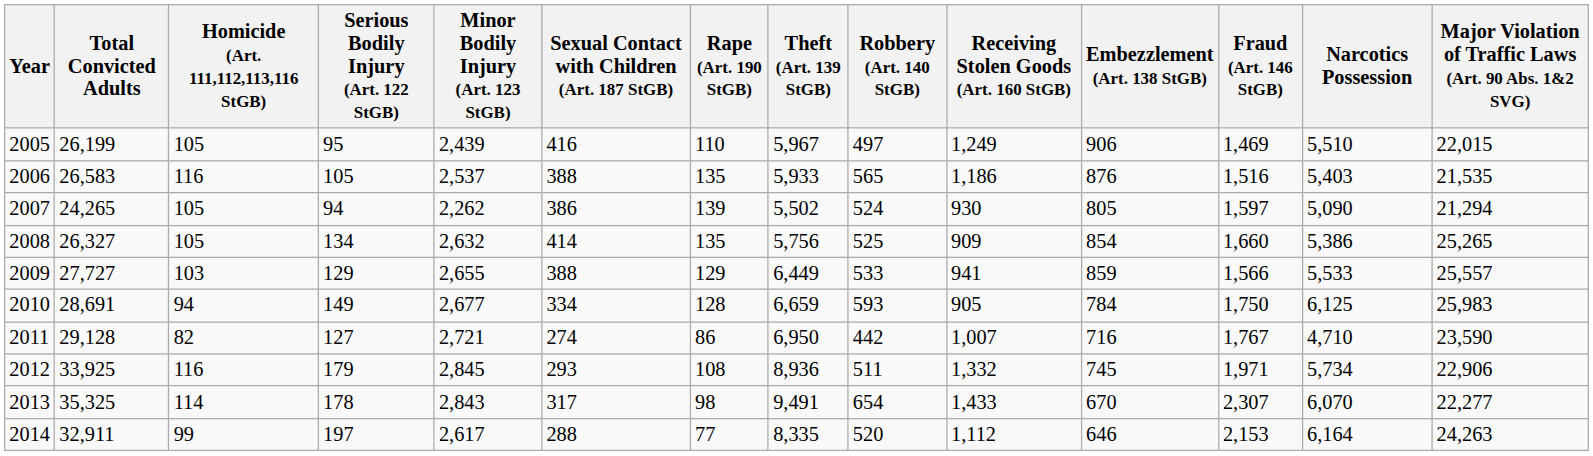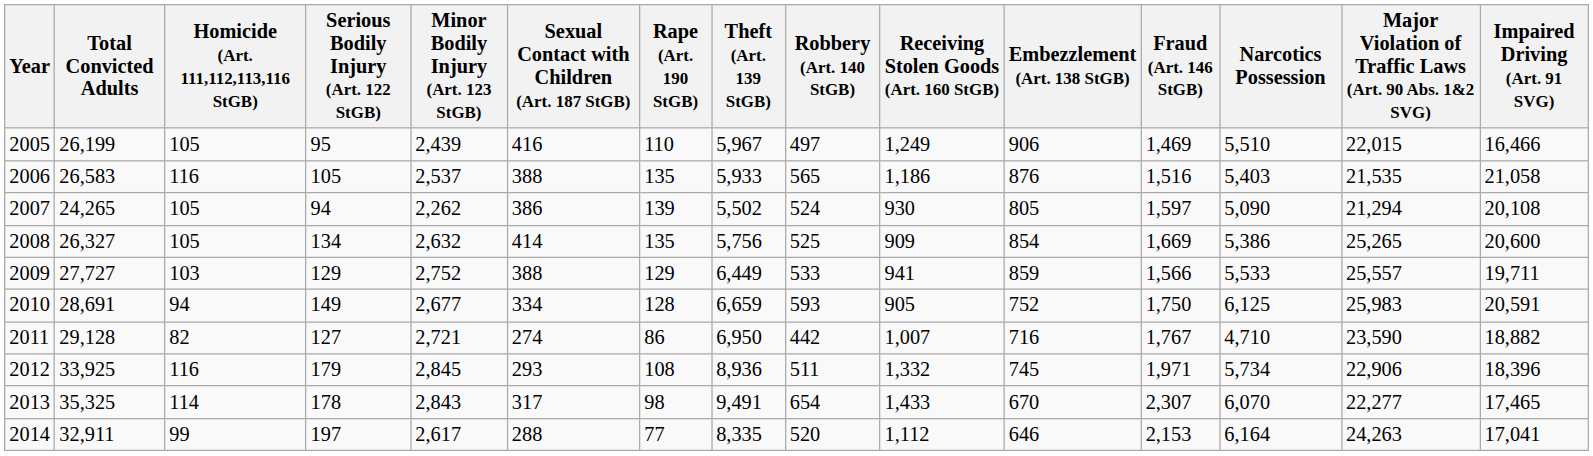+ column: Impaired Driving (Art. 91 SVG) | 16,466 | 21,058 | 20,108 | 20,600 | 19,711 | 20,591 | 18,882 | 18,396 | 17,465 | 17,041
2008 | Fraud (Art. 146 StGB): 1,660 -> 1,669
2009 | Minor Bodily Injury (Art. 123 StGB): 2,655 -> 2,752
2010 | Embezzlement (Art. 138 StGB): 784 -> 752
